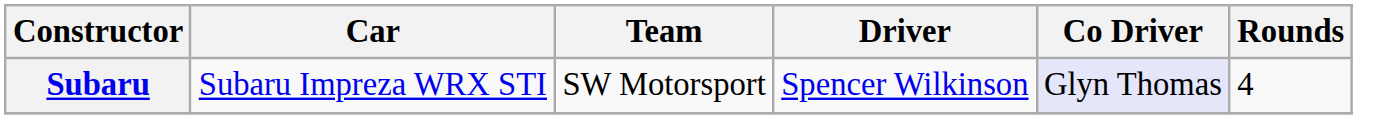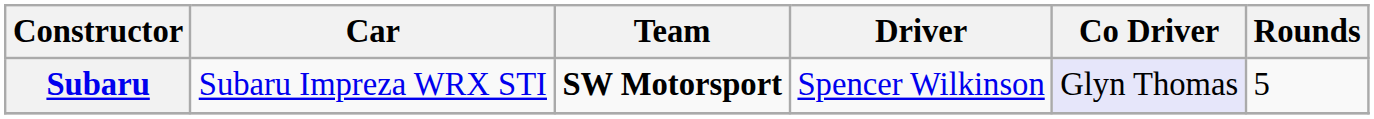Subaru | Team: normal -> bold
Subaru | Rounds: 4 -> 5
